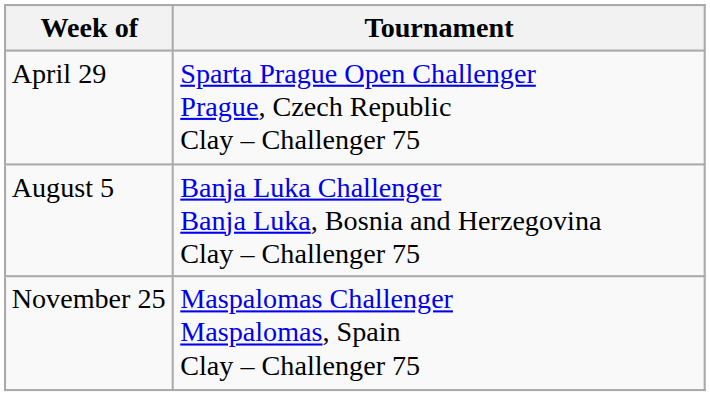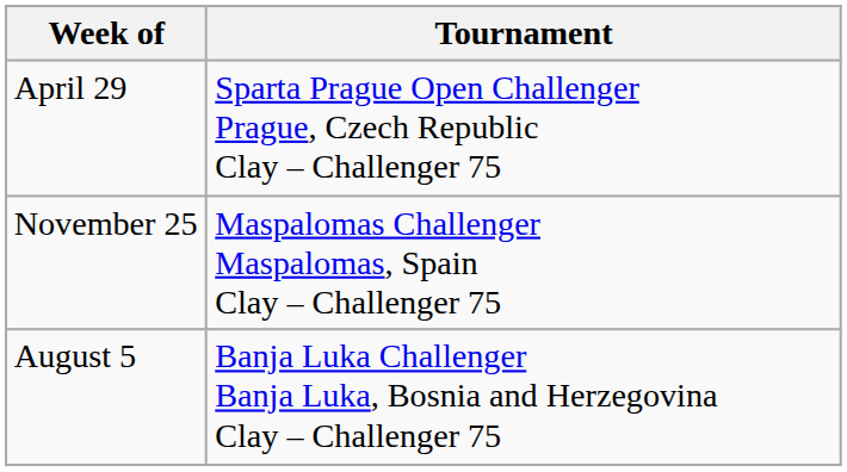rows swapped: August 5 <-> November 25
